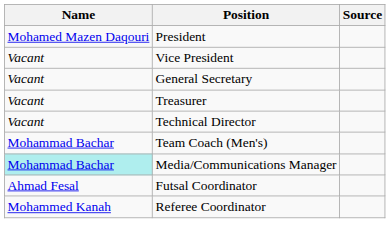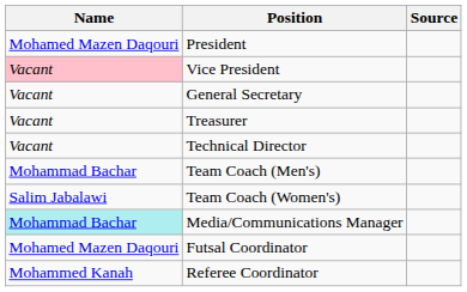Vice President | Name: no background -> pink background
+ row: Salim Jabalawi | Team Coach (Women's)
Futsal Coordinator | Name: Ahmad Fesal -> Mohamed Mazen Daqouri
